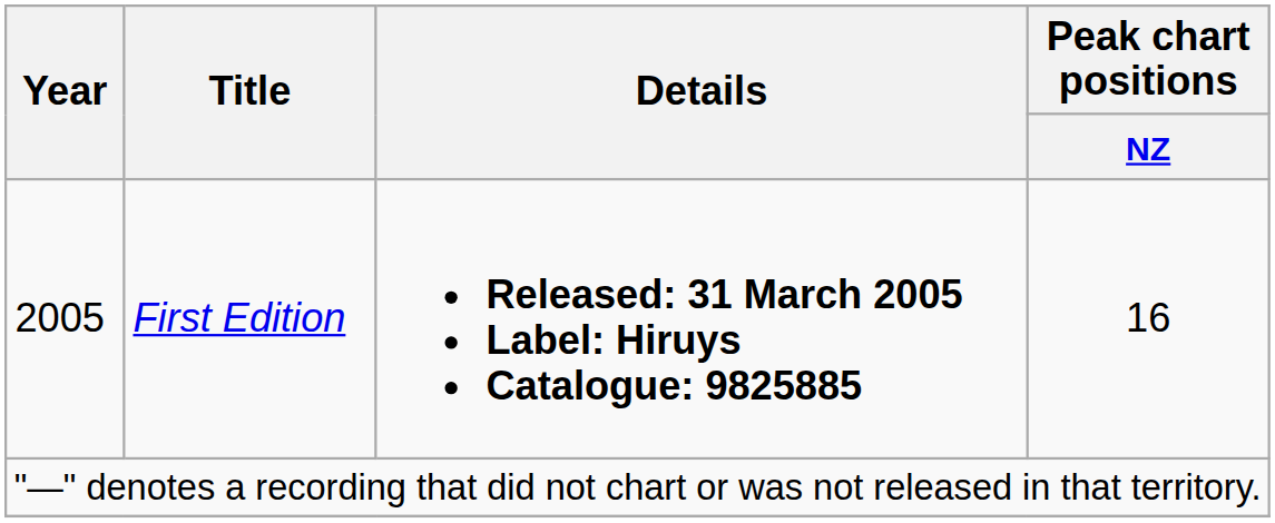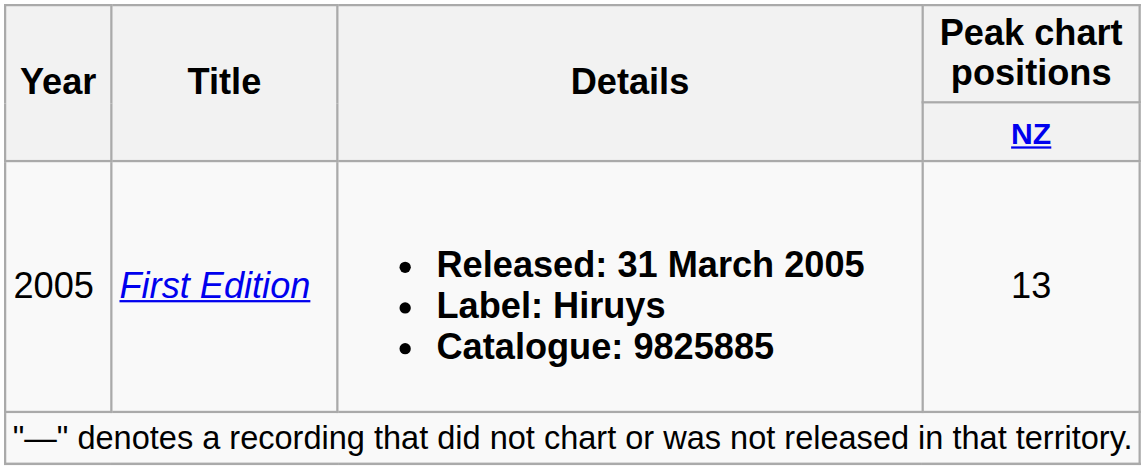2005 | Peak chart positions / NZ: 16 -> 13
